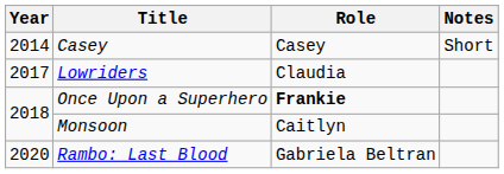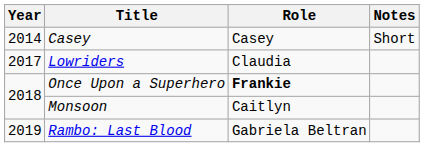Rambo: Last Blood | Year: 2020 -> 2019
